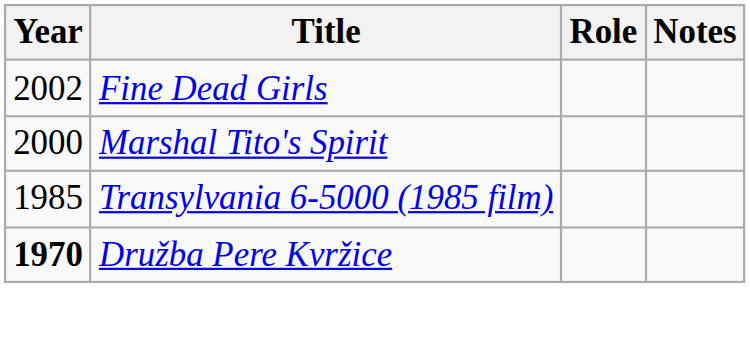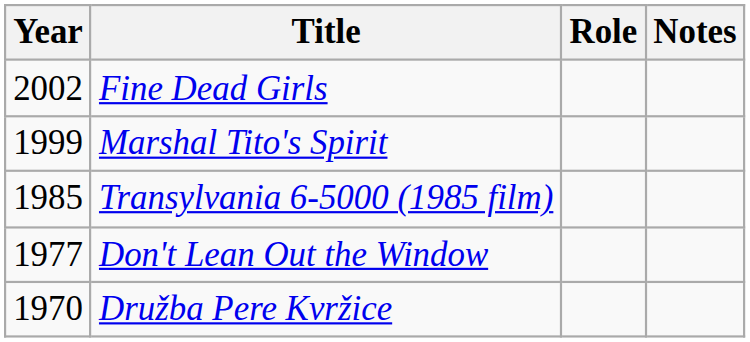Marshal Tito's Spirit | Year: 2000 -> 1999
+ row: 1977 | Don't Lean Out the Window
Družba Pere Kvržice | Year: bold -> normal
